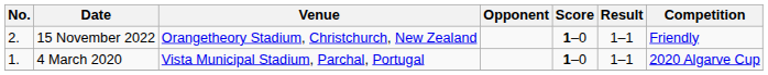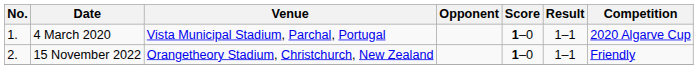rows swapped: 4 March 2020 <-> 15 November 2022
